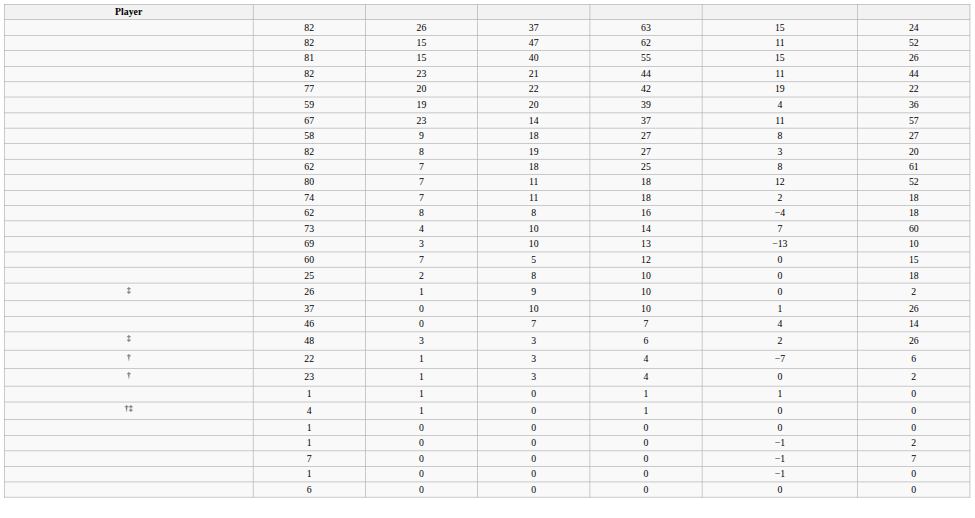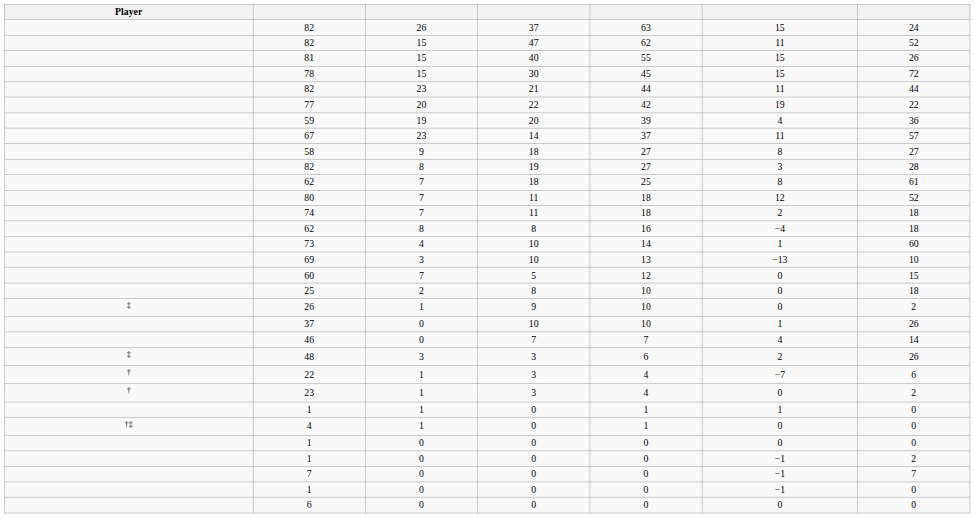+ row: 78 | 15 | 30 | 45 | 15 | 72
82 / 8 | column 7: 20 -> 28
73 | column 6: 7 -> 1
